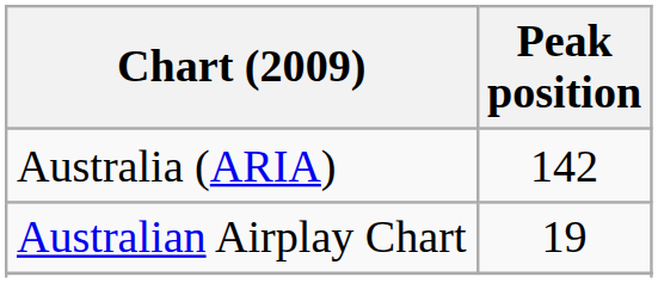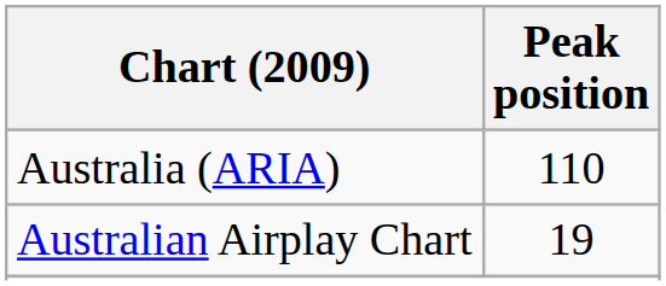Australia (ARIA) | Peak position: 142 -> 110
